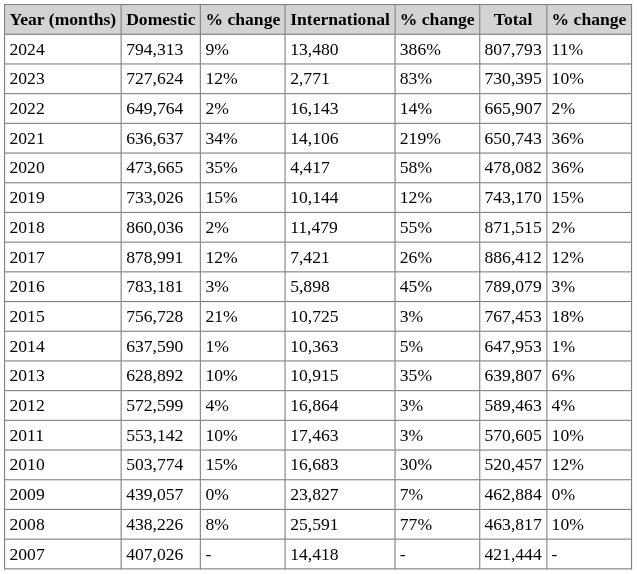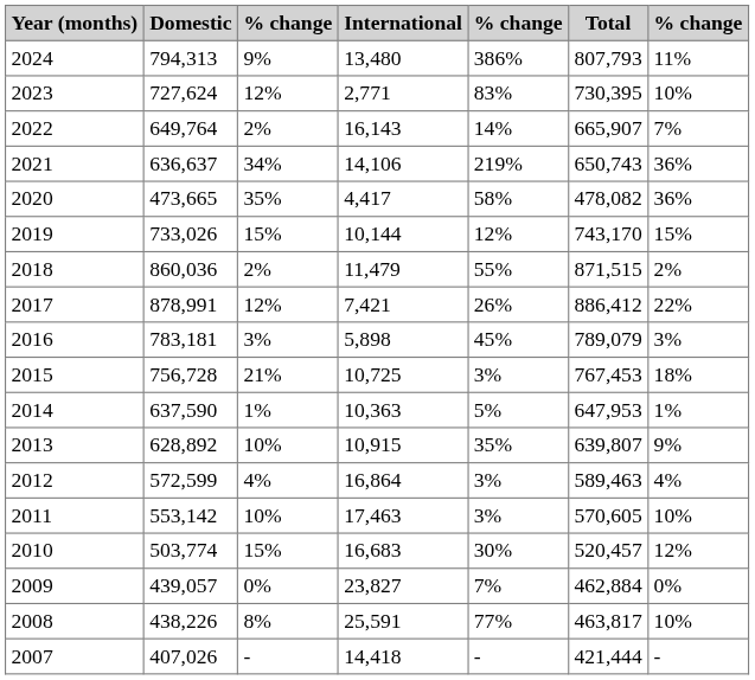2022 | column 7: 2% -> 7%
2017 | column 7: 12% -> 22%
2013 | column 7: 6% -> 9%
